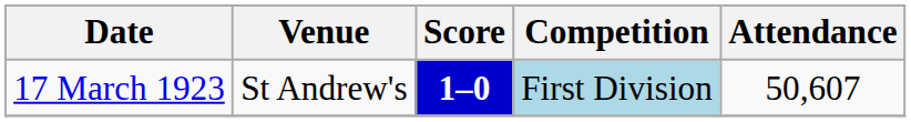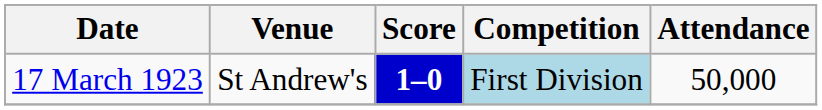17 March 1923 | Attendance: 50,607 -> 50,000
